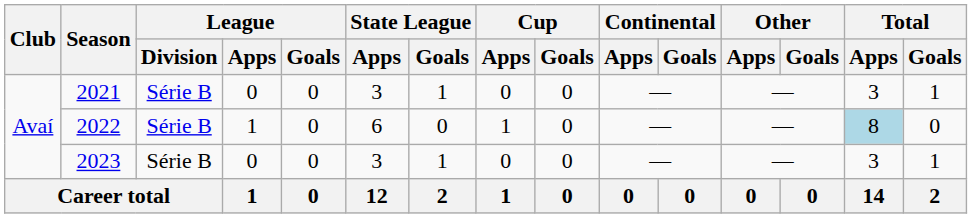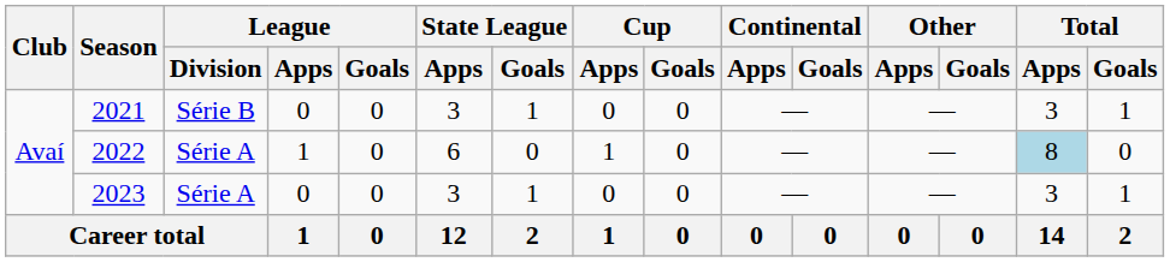2022 | League / Division: Série B -> Série A
2023 | League / Division: Série B -> Série A
